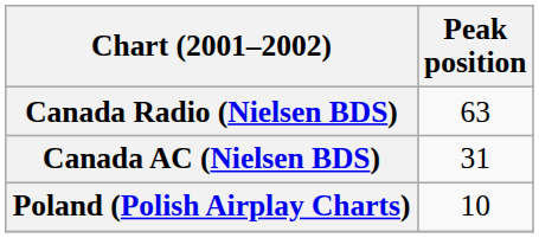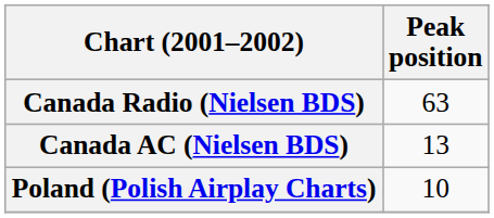Canada AC (Nielsen BDS) | Peak position: 31 -> 13
